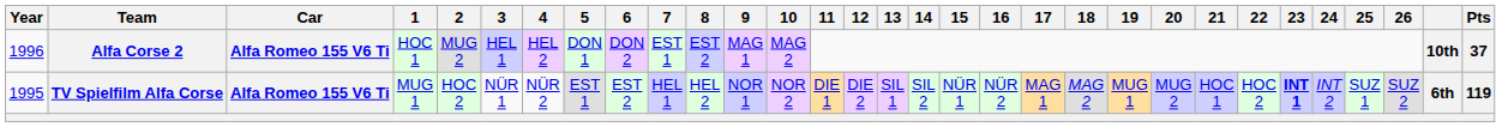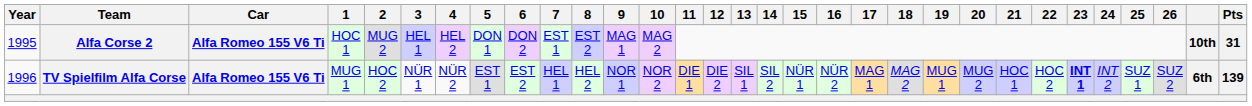Alfa Corse 2 | Year: 1996 -> 1995
Alfa Corse 2 | Pts: 37 -> 31
TV Spielfilm Alfa Corse | Year: 1995 -> 1996
TV Spielfilm Alfa Corse | Pts: 119 -> 139
